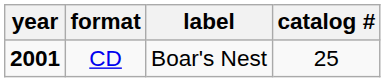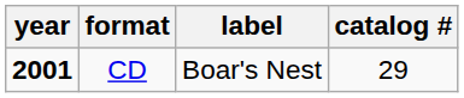CD | catalog #: 25 -> 29
